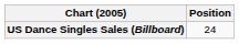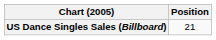US Dance Singles Sales (Billboard) | Position: 24 -> 21
